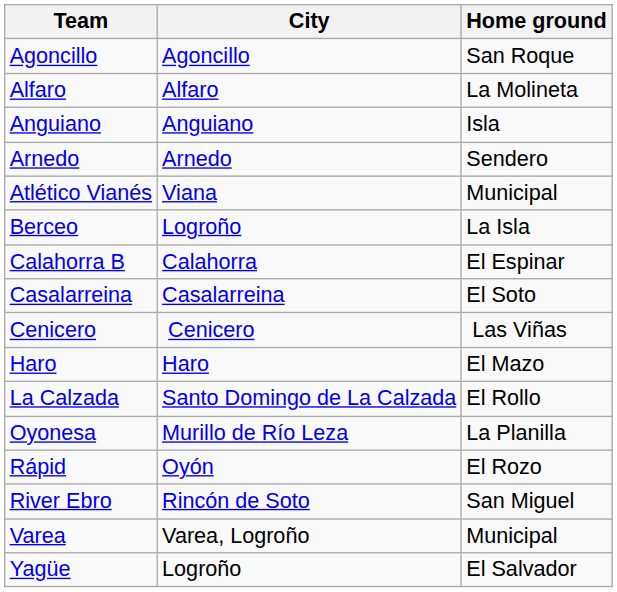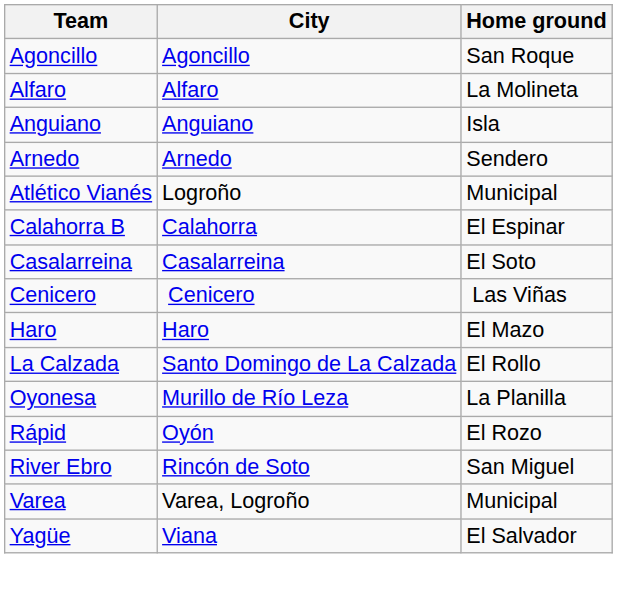Atlético Vianés | City: Viana -> Logroño
- row: Berceo | Logroño | La Isla
Yagüe | City: Logroño -> Viana
